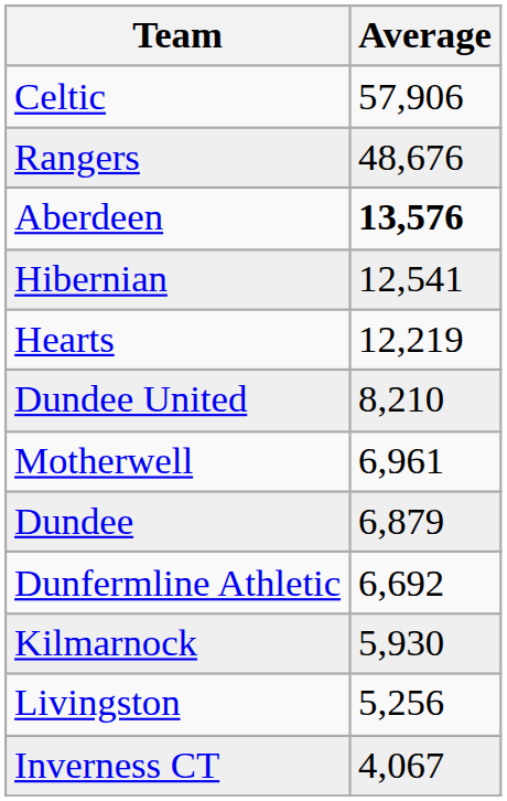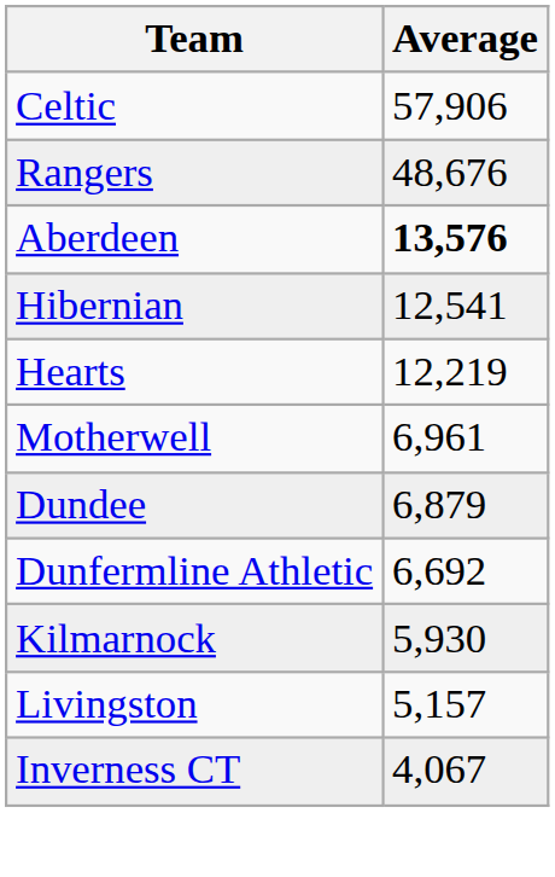- row: Dundee United | 8,210
Livingston | Average: 5,256 -> 5,157
